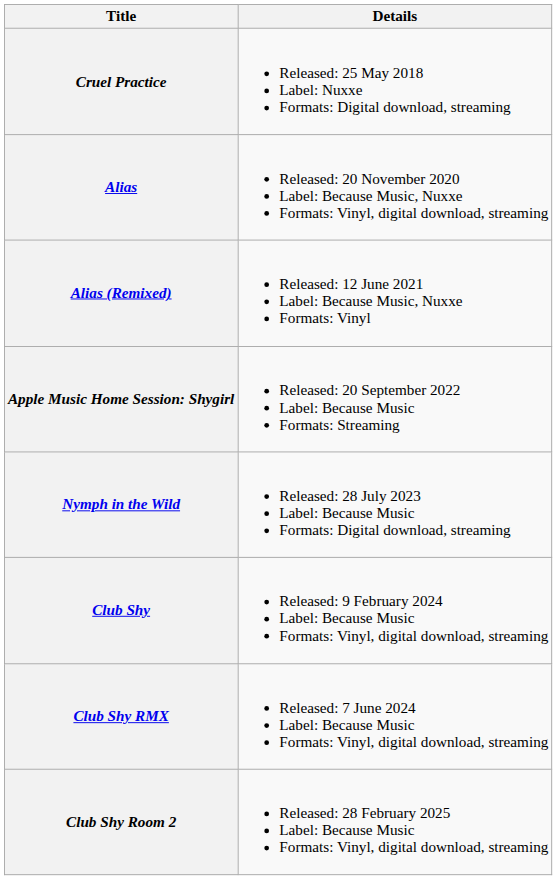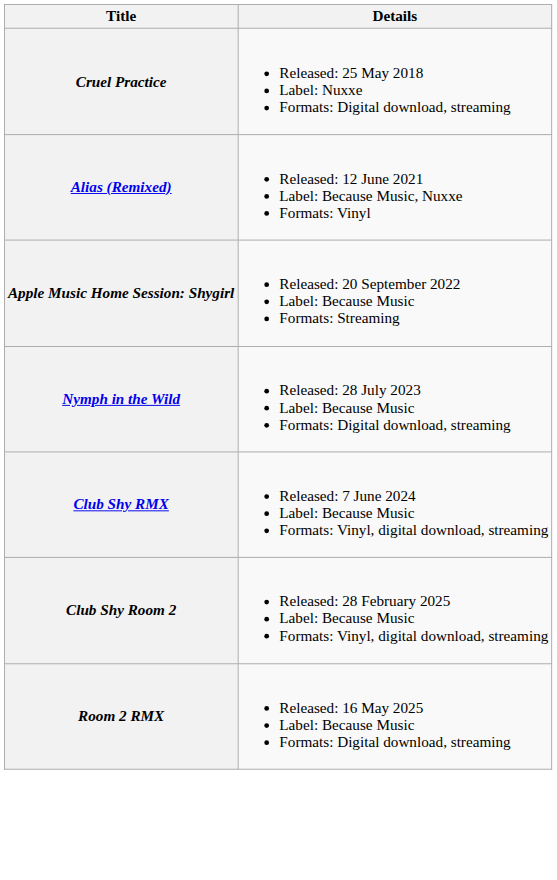- row: Alias | Released: 20 November 2020 Label: Because Music, Nuxxe Formats: Vinyl, digital download, streaming
- row: Club Shy | Released: 9 February 2024 Label: Because Music Formats: Vinyl, digital download, streaming
+ row: Room 2 RMX | Released: 16 May 2025 Label: Because Music Formats: Digital download, streaming
